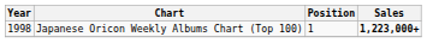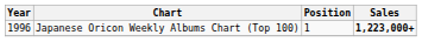Japanese Oricon Weekly Albums Chart (Top 100) | Year: 1998 -> 1996
